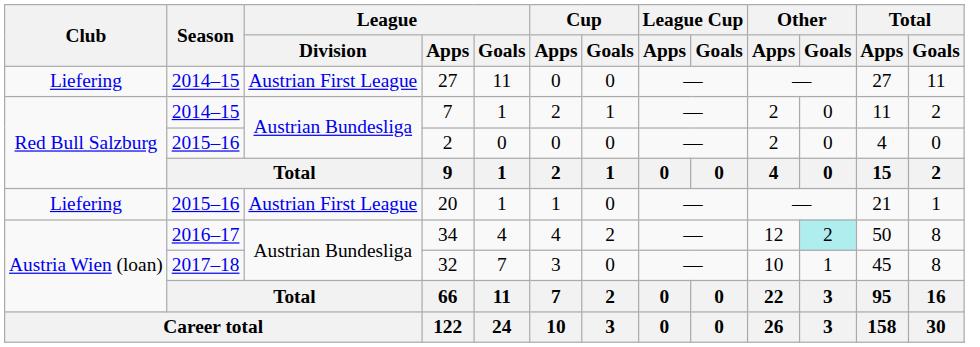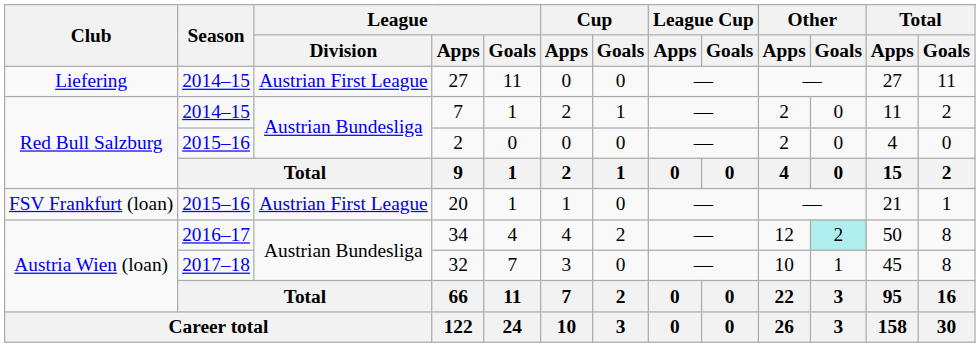20 | Club: Liefering -> FSV Frankfurt (loan)
